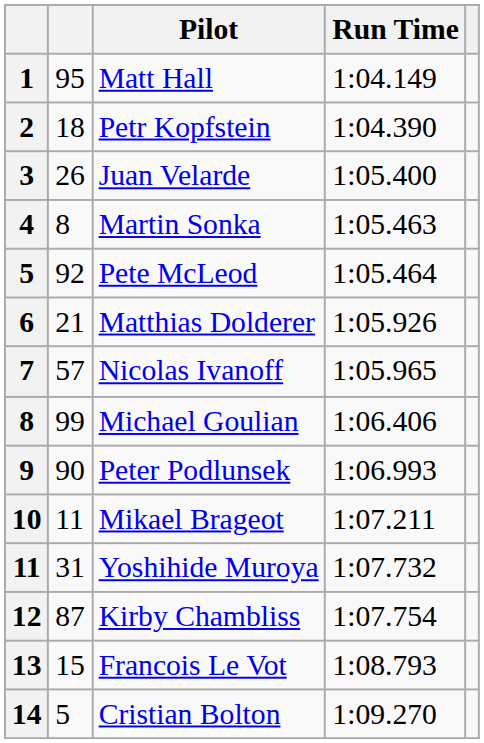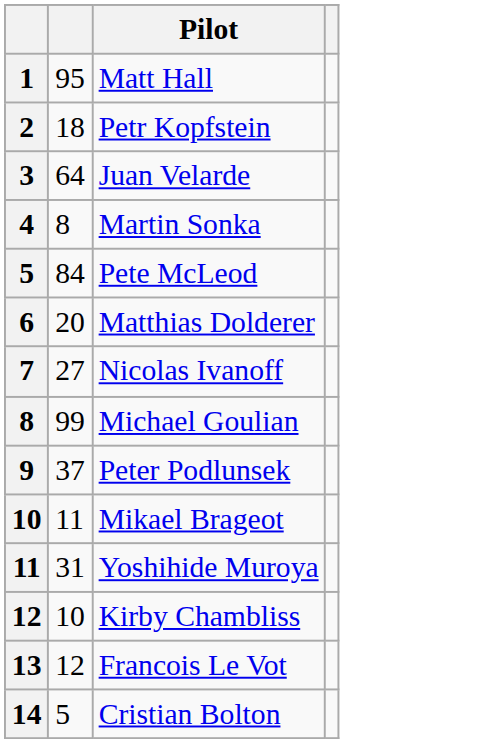- column: Run Time | 1:04.149 | 1:04.390 | 1:05.400 | 1:05.463 | 1:05.464 | 1:05.926 | 1:05.965 | 1:06.406 | 1:06.993 | 1:07.211 | 1:07.732 | 1:07.754 | 1:08.793 | 1:09.270
Juan Velarde | column 2: 26 -> 64
Pete McLeod | column 2: 92 -> 84
Matthias Dolderer | column 2: 21 -> 20
Nicolas Ivanoff | column 2: 57 -> 27
Peter Podlunsek | column 2: 90 -> 37
Kirby Chambliss | column 2: 87 -> 10
Francois Le Vot | column 2: 15 -> 12
